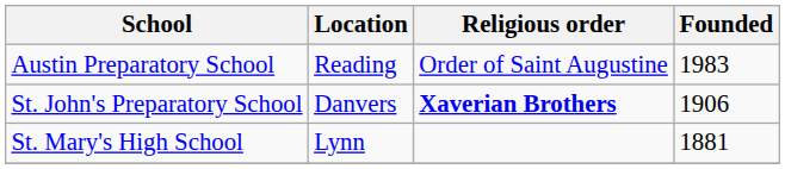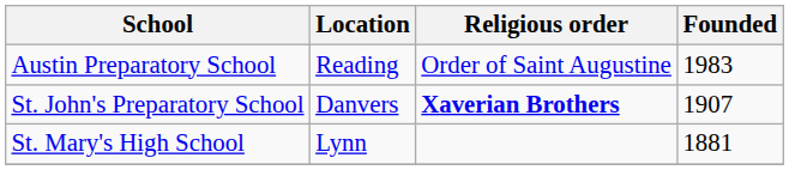St. John's Preparatory School | Founded: 1906 -> 1907
